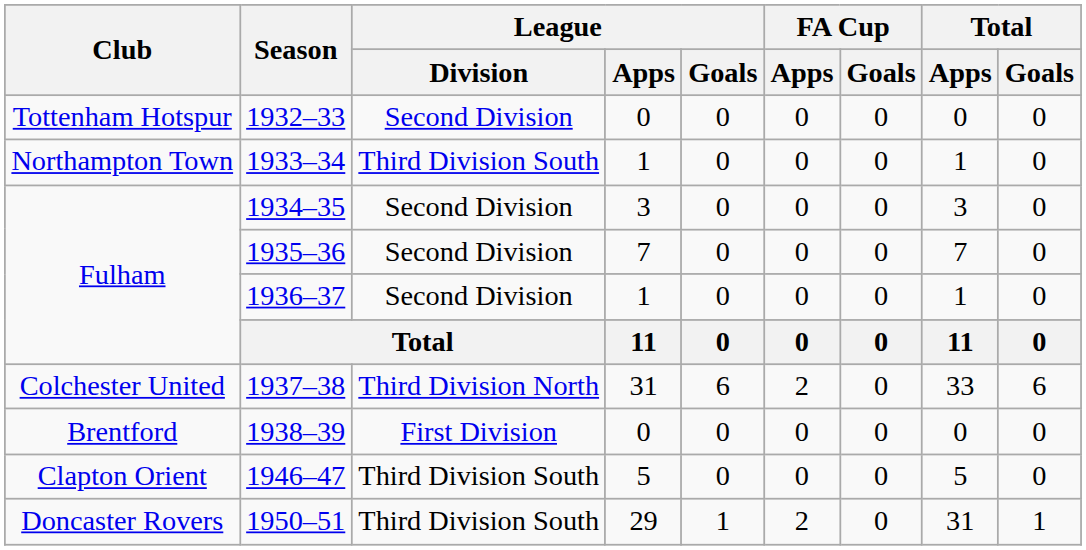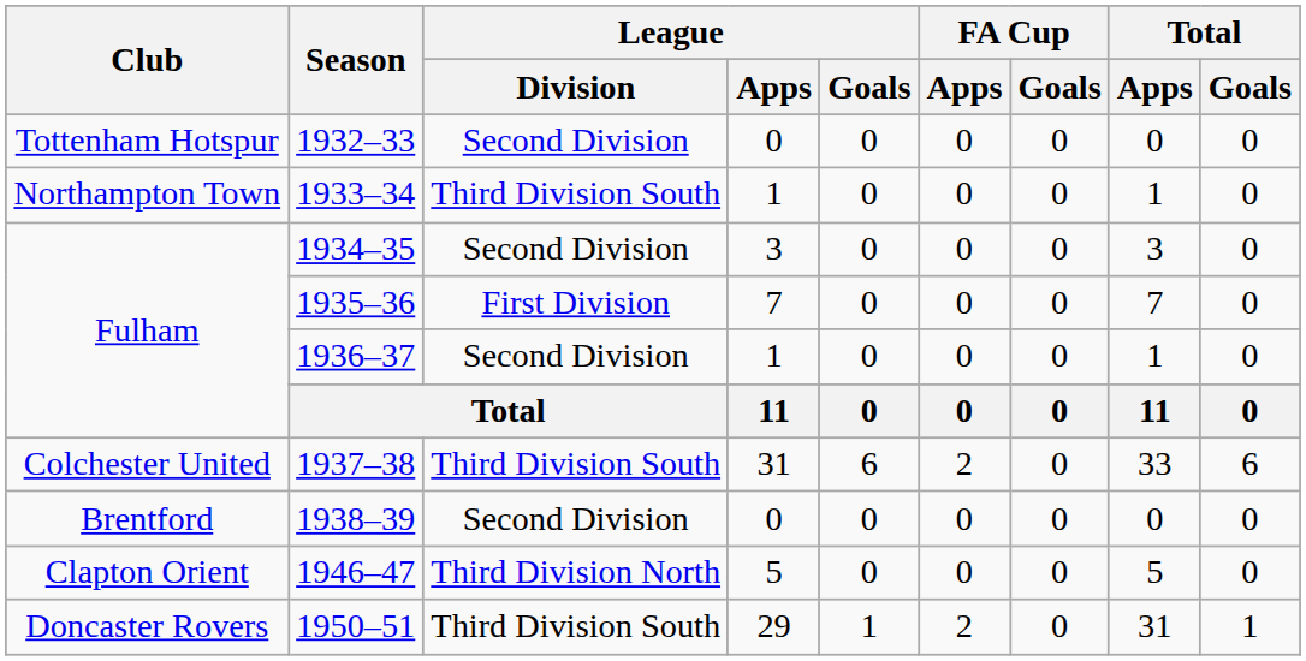1935–36 | League / Division: Second Division -> First Division
1937–38 | League / Division: Third Division North -> Third Division South
1938–39 | League / Division: First Division -> Second Division
1946–47 | League / Division: Third Division South -> Third Division North
